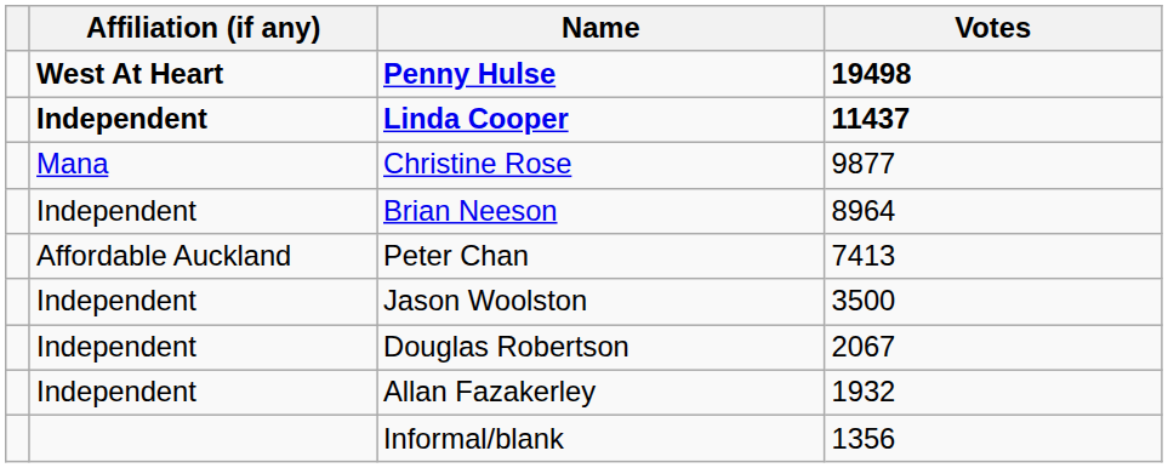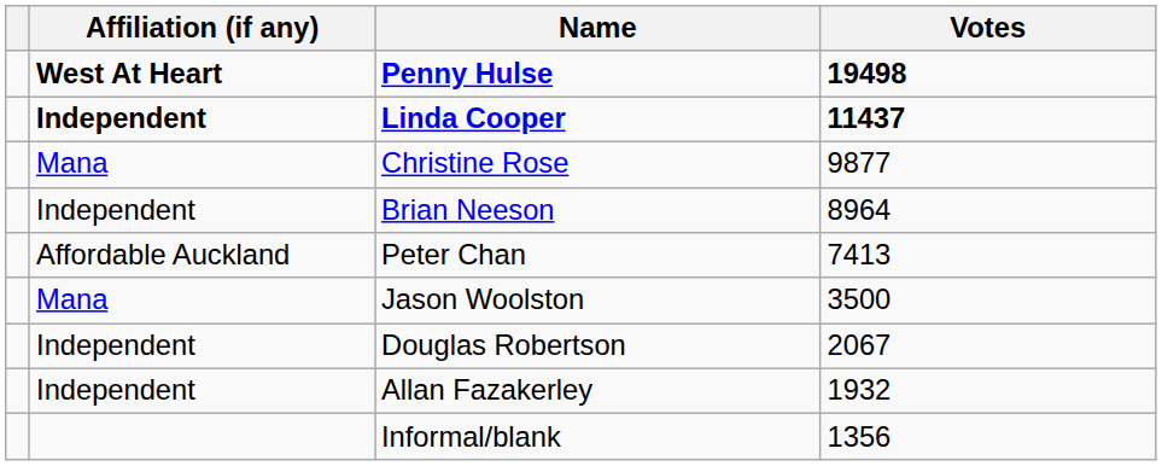Jason Woolston | Affiliation (if any): Independent -> Mana
